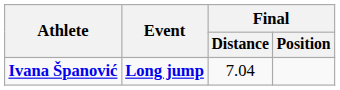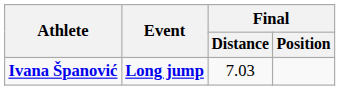Ivana Španović | Final / Distance: 7.04 -> 7.03
